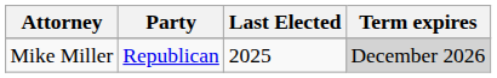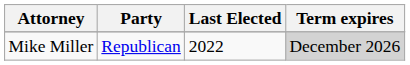Mike Miller | Last Elected: 2025 -> 2022
